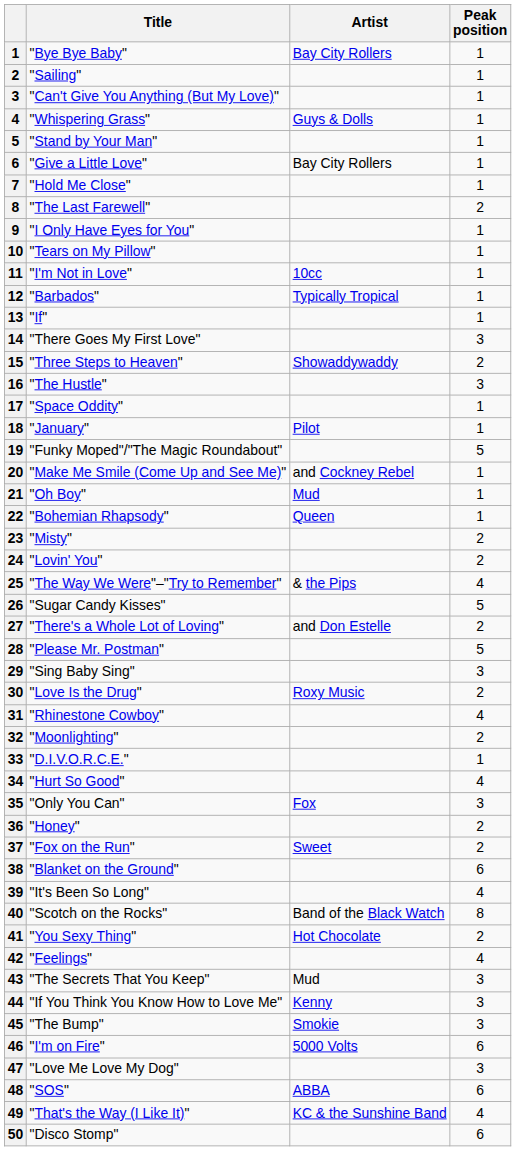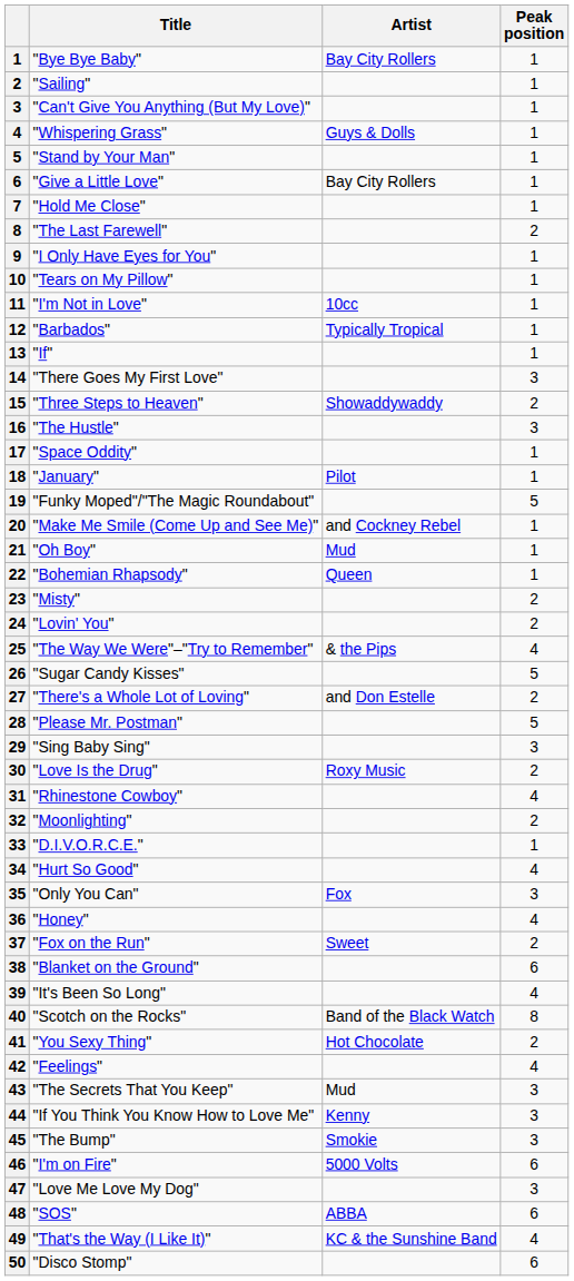"Honey" | Peak position: 2 -> 4
